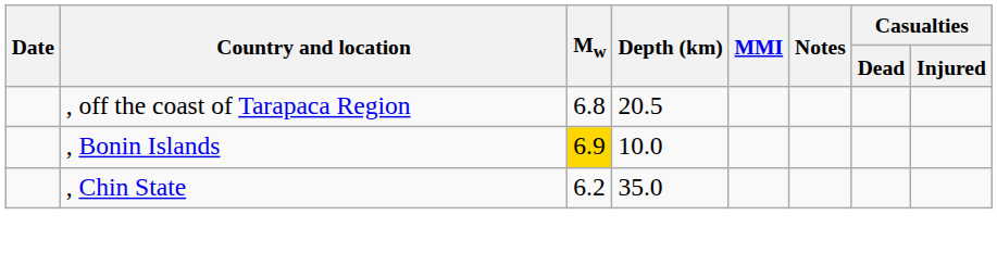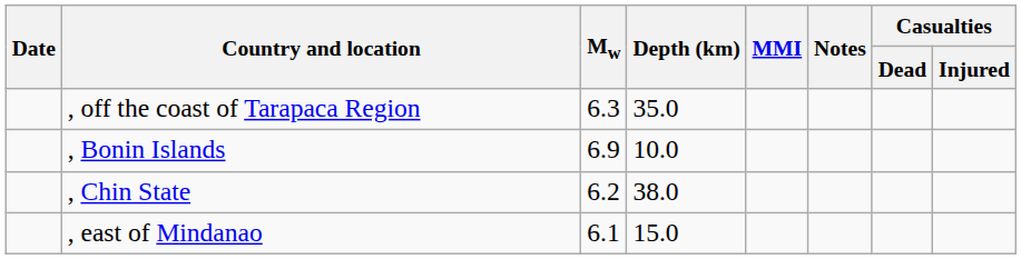, off the coast of Tarapaca Region | Mw: 6.8 -> 6.3
, off the coast of Tarapaca Region | Depth (km): 20.5 -> 35.0
, Bonin Islands | Mw: gold background -> no background
, Chin State | Depth (km): 35.0 -> 38.0
+ row: , east of Mindanao | 6.1 | 15.0
